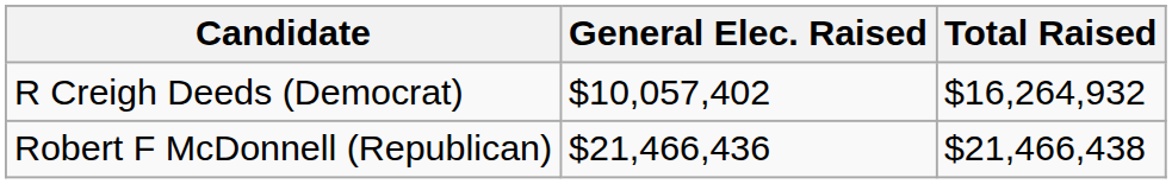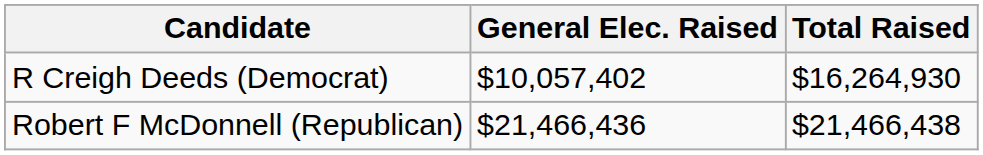R Creigh Deeds (Democrat) | Total Raised: $16,264,932 -> $16,264,930
